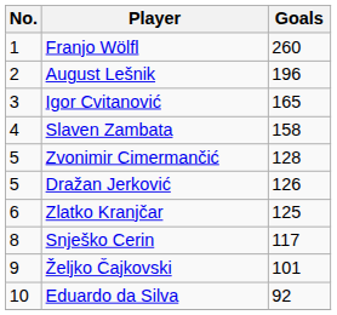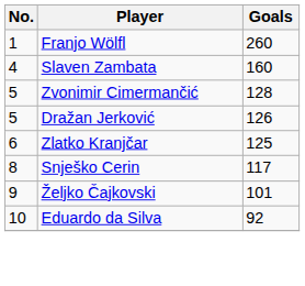- row: 2 | August Lešnik | 196
- row: 3 | Igor Cvitanović | 165
Slaven Zambata | Goals: 158 -> 160
